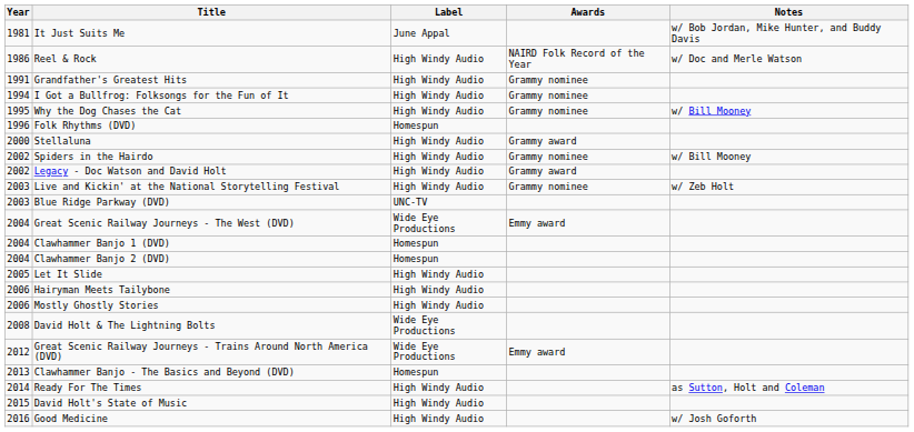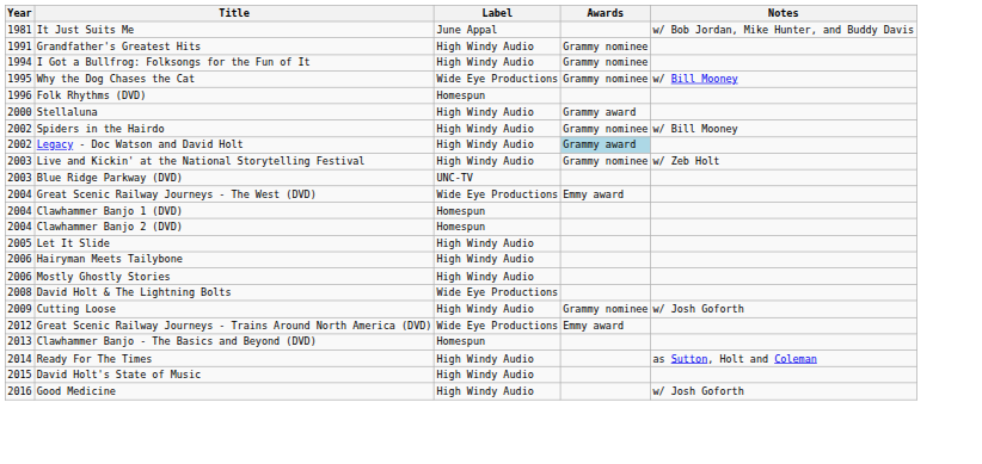- row: 1986 | Reel & Rock | High Windy Audio | NAIRD Folk Record of the Year | w/ Doc and Merle Watson
Why the Dog Chases the Cat | Label: High Windy Audio -> Wide Eye Productions
Legacy - Doc Watson and David Holt | Awards: no background -> lightblue background
+ row: 2009 | Cutting Loose | High Windy Audio | Grammy nominee | w/ Josh Goforth
